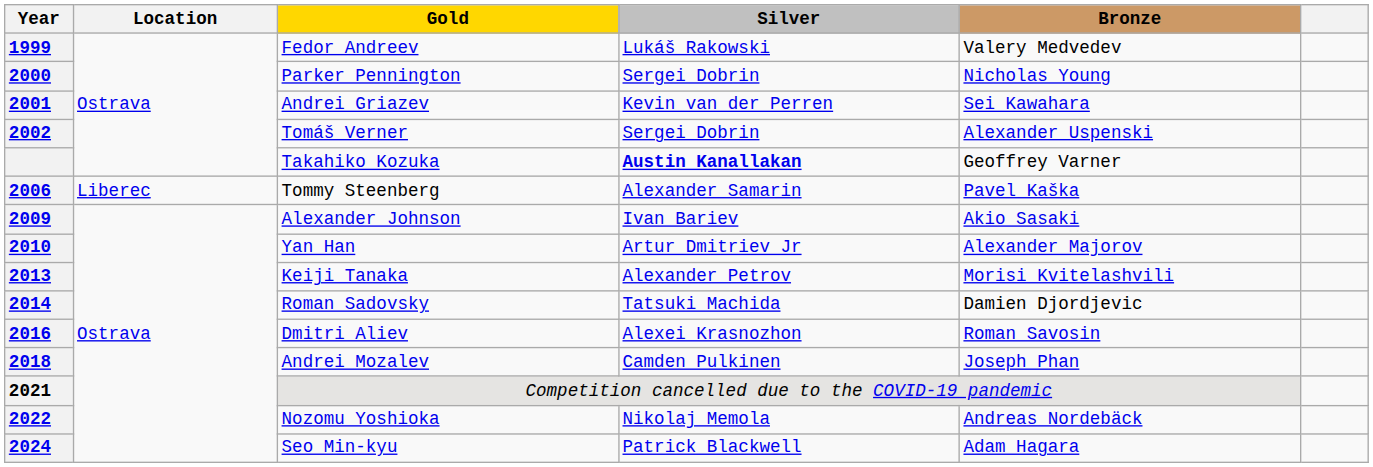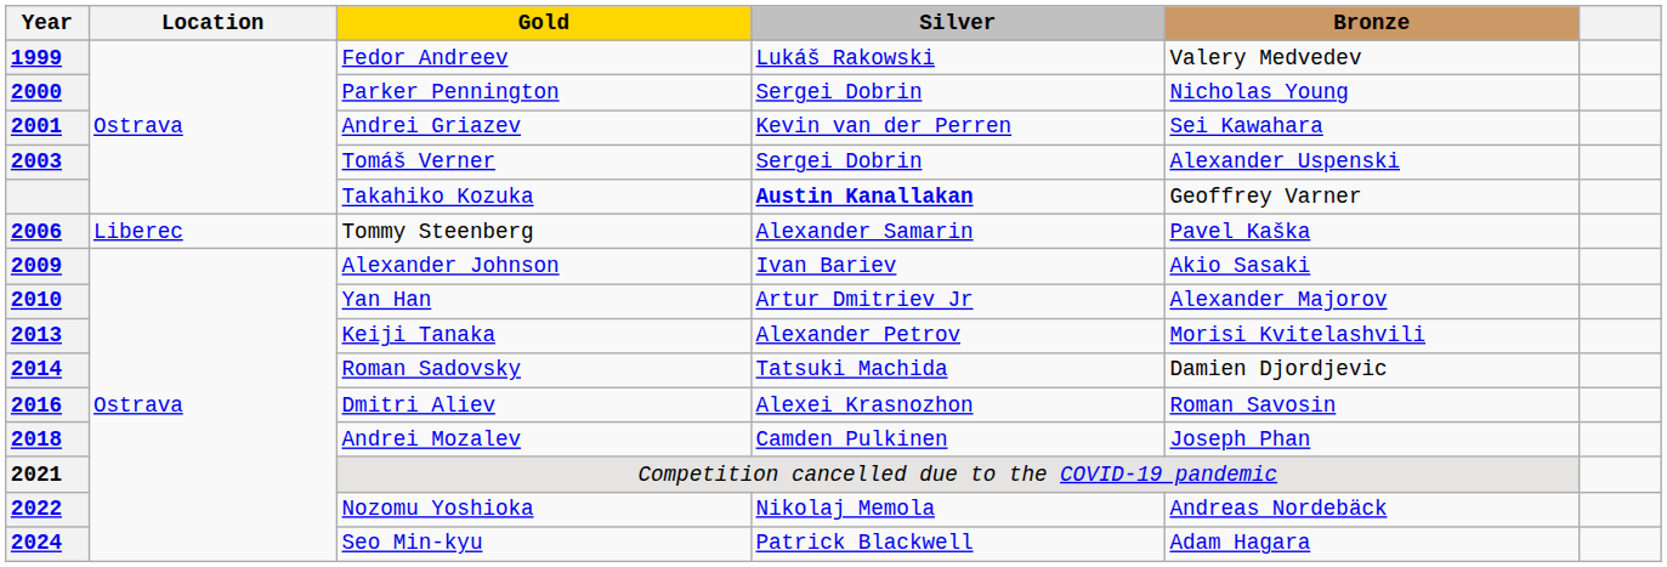Tomáš Verner | Year: 2002 -> 2003
